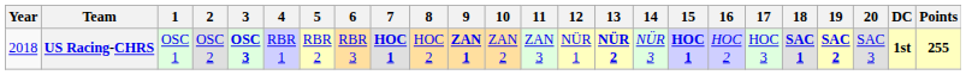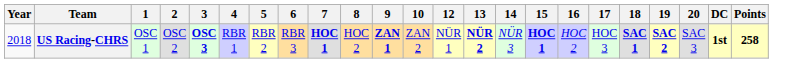- column: 11 | ZAN 3
US Racing-CHRS | Points: 255 -> 258
